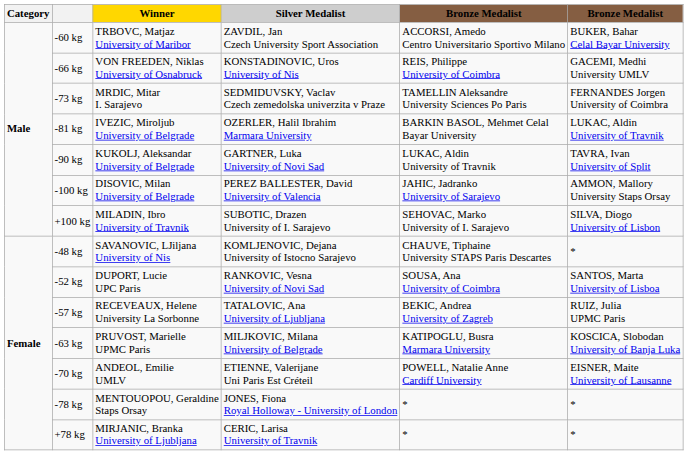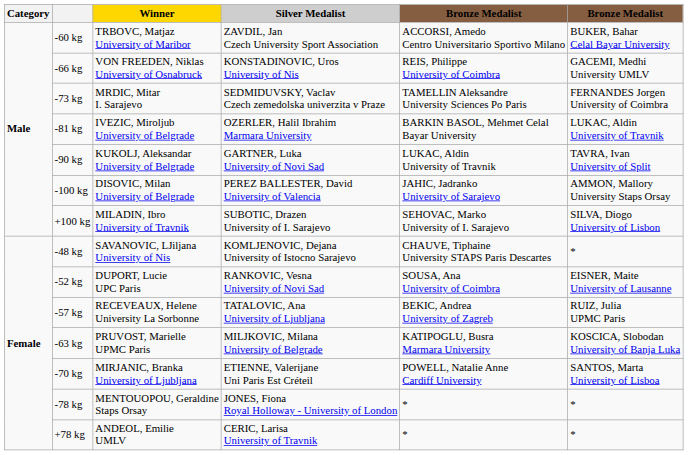-52 kg | column 6: SANTOS, Marta University of Lisboa -> EISNER, Maite University of Lausanne
-70 kg | Winner: ANDEOL, Emilie UMLV -> MIRJANIC, Branka University of Ljubljana
-70 kg | column 6: EISNER, Maite University of Lausanne -> SANTOS, Marta University of Lisboa
+78 kg | Winner: MIRJANIC, Branka University of Ljubljana -> ANDEOL, Emilie UMLV
